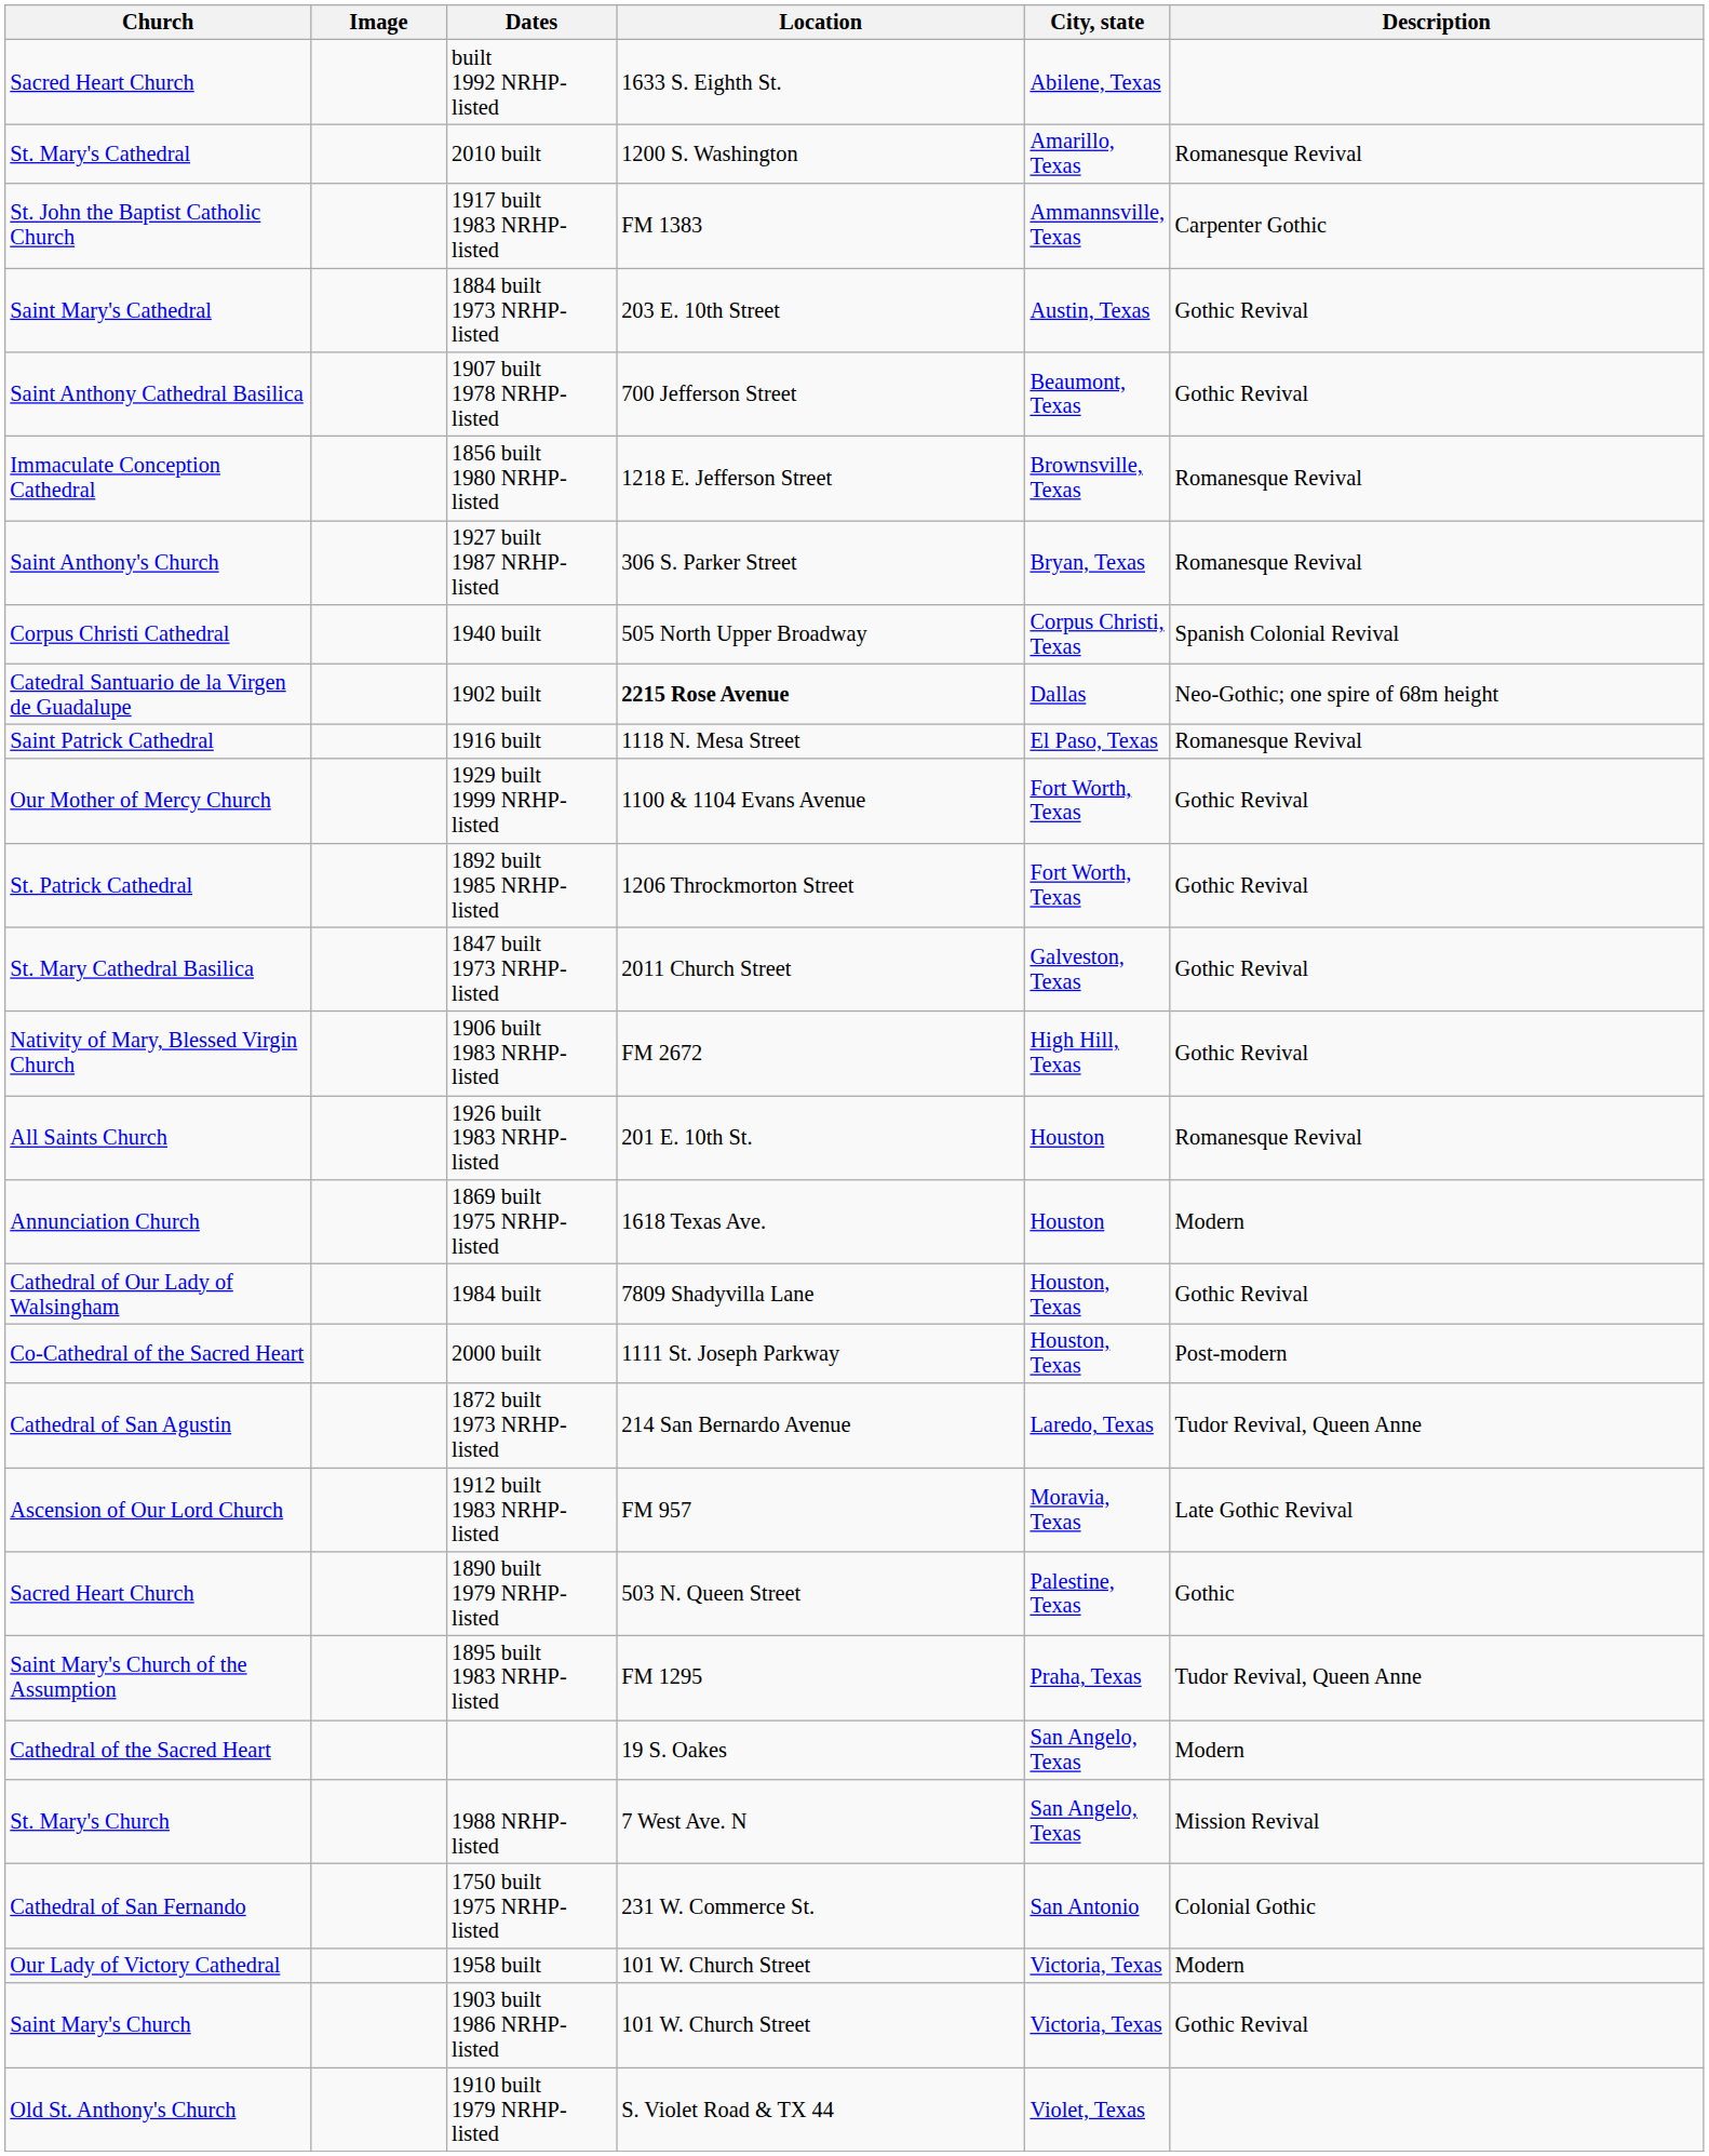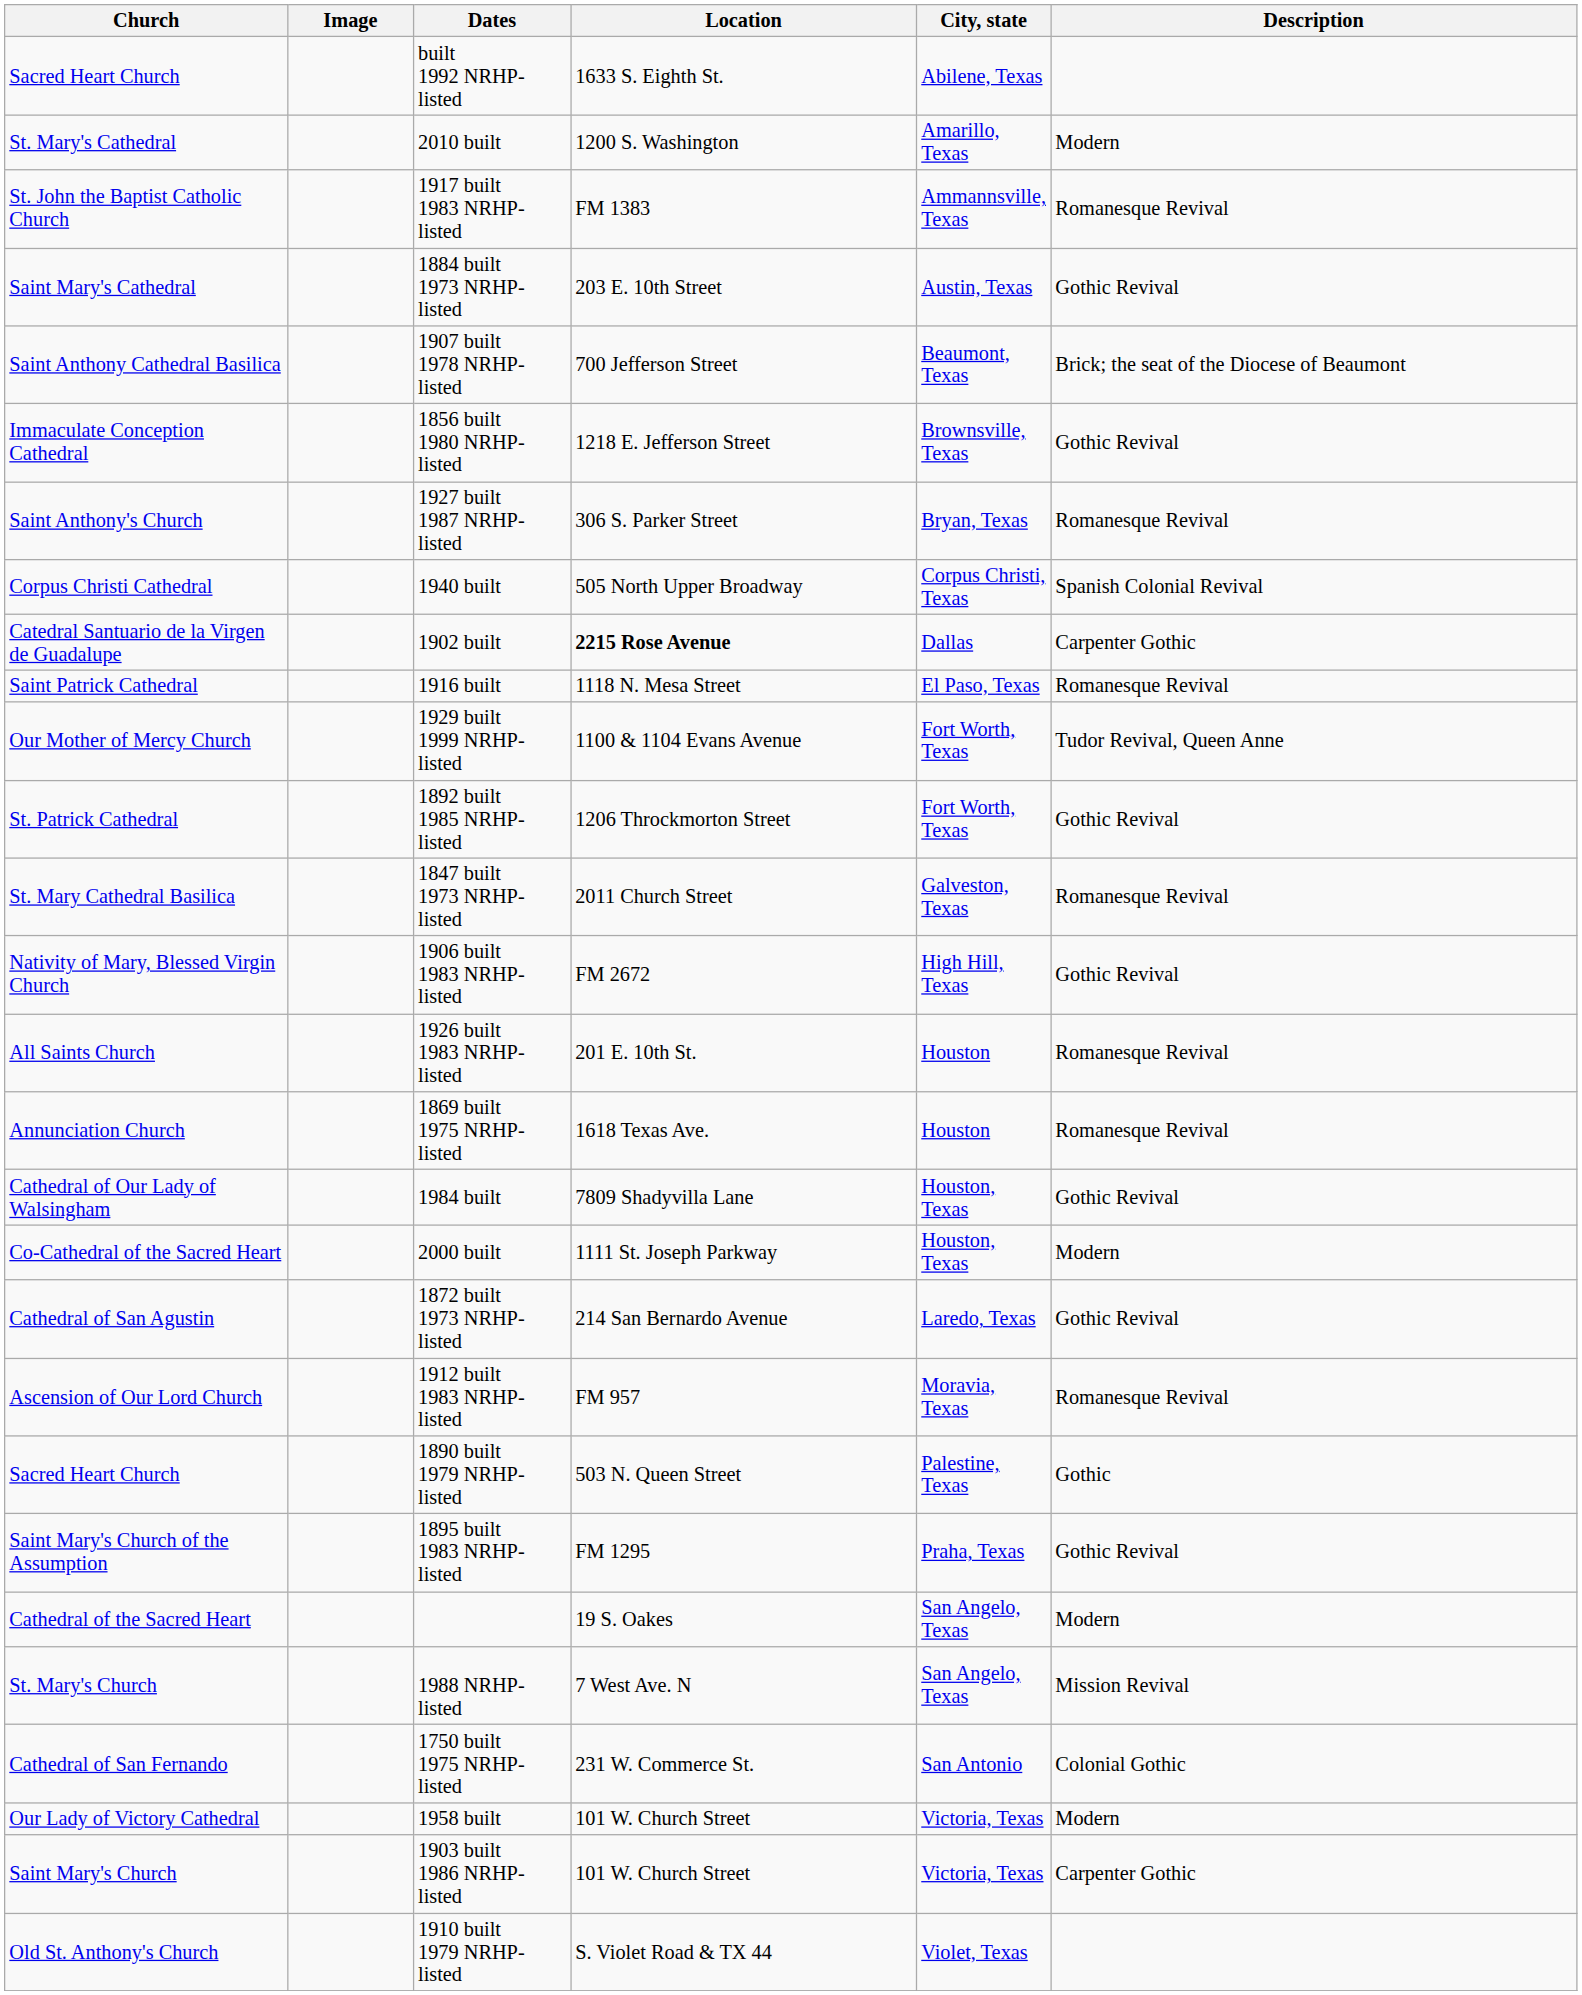2010 built | Description: Romanesque Revival -> Modern
1917 built 1983 NRHP-listed | Description: Carpenter Gothic -> Romanesque Revival
1907 built 1978 NRHP-listed | Description: Gothic Revival -> Brick; the seat of the Diocese of Beaumont
1856 built 1980 NRHP-listed | Description: Romanesque Revival -> Gothic Revival
1902 built | Description: Neo-Gothic; one spire of 68m height -> Carpenter Gothic
1929 built 1999 NRHP-listed | Description: Gothic Revival -> Tudor Revival, Queen Anne
1847 built 1973 NRHP-listed | Description: Gothic Revival -> Romanesque Revival
1869 built 1975 NRHP-listed | Description: Modern -> Romanesque Revival
2000 built | Description: Post-modern -> Modern
1872 built 1973 NRHP-listed | Description: Tudor Revival, Queen Anne -> Gothic Revival
1912 built 1983 NRHP-listed | Description: Late Gothic Revival -> Romanesque Revival
1895 built 1983 NRHP-listed | Description: Tudor Revival, Queen Anne -> Gothic Revival
1903 built 1986 NRHP-listed | Description: Gothic Revival -> Carpenter Gothic
